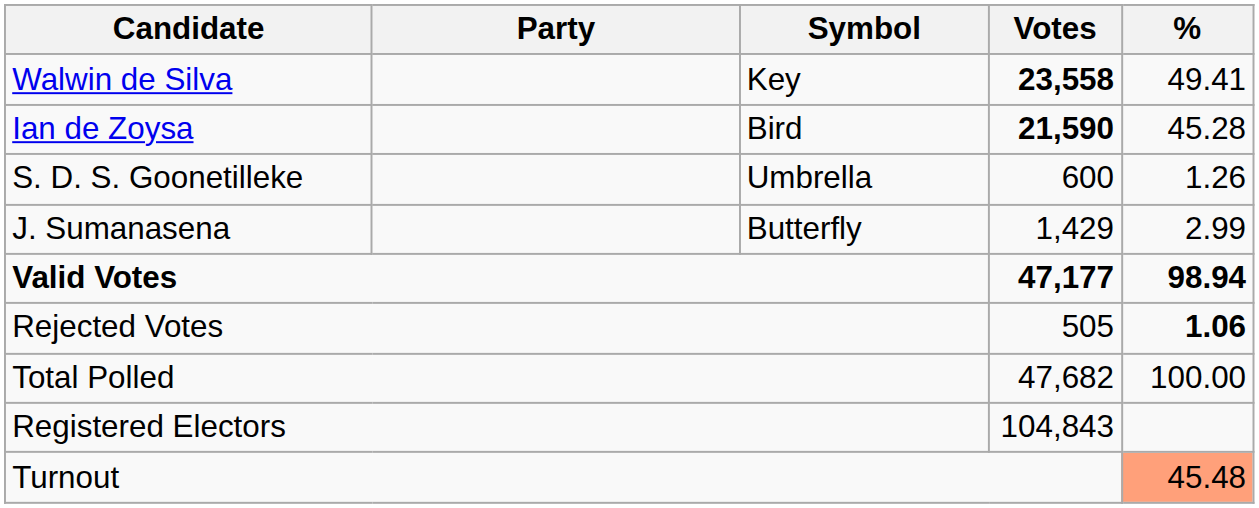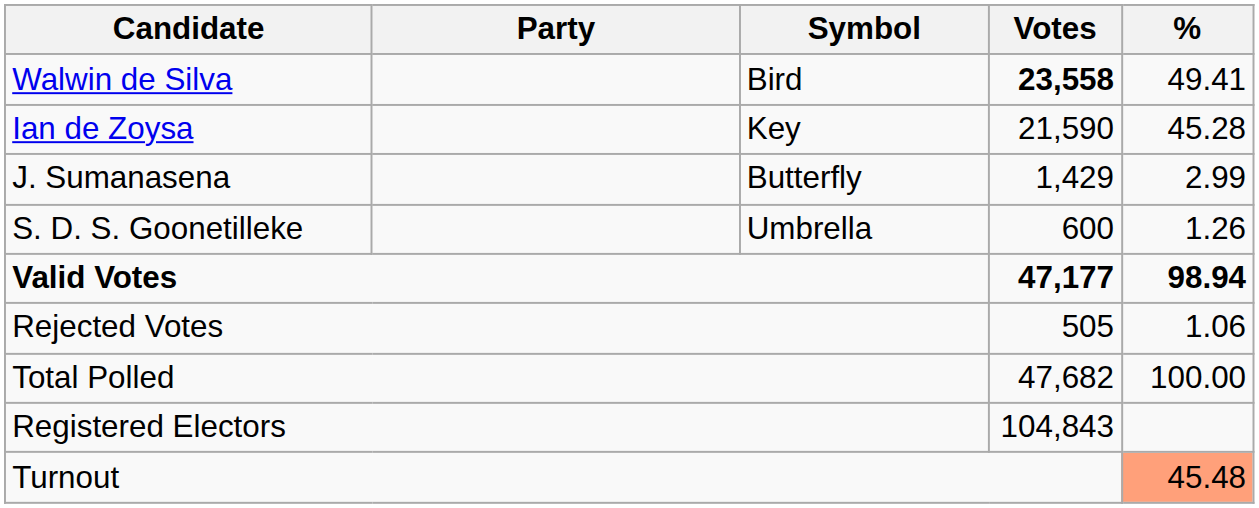Walwin de Silva | Symbol: Key -> Bird
Ian de Zoysa | Symbol: Bird -> Key
Ian de Zoysa | Votes: bold -> normal
rows swapped: J. Sumanasena <-> S. D. S. Goonetilleke
Rejected Votes | %: bold -> normal
